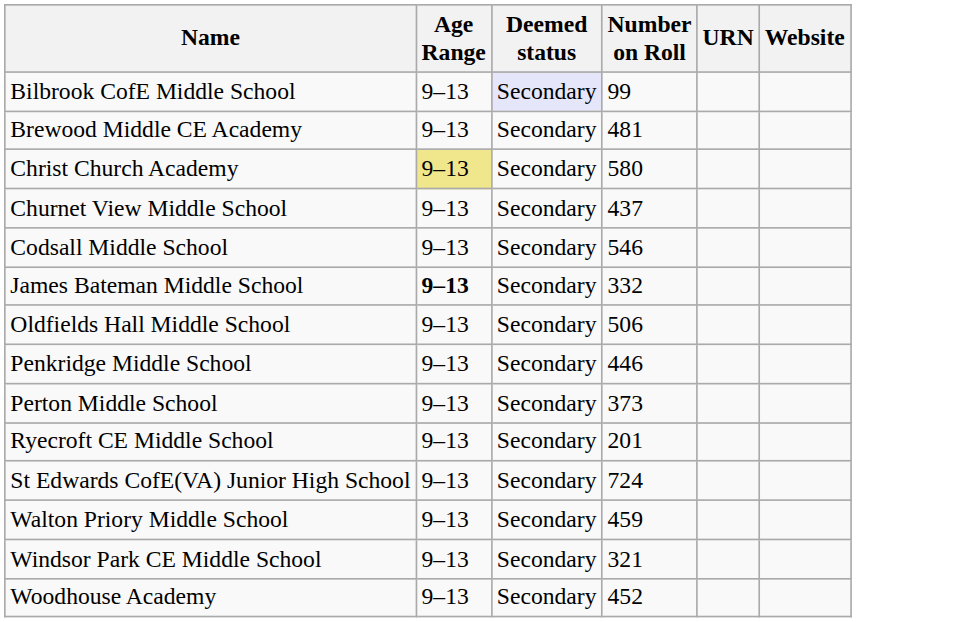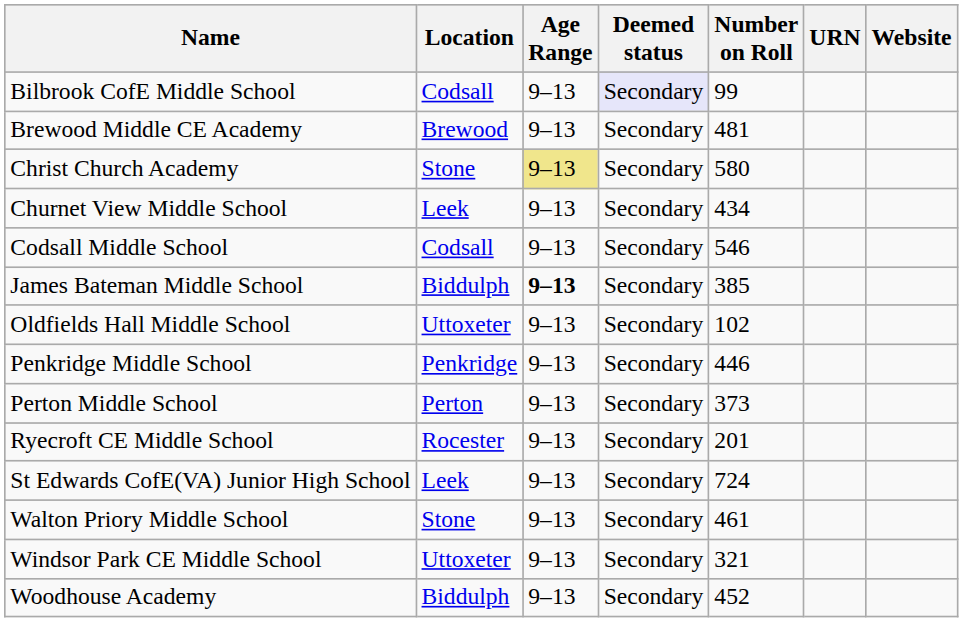+ column: Location | Codsall | Brewood | Stone | Leek | Codsall | Biddulph | Uttoxeter | Penkridge | Perton | Rocester | Leek | Stone | Uttoxeter | Biddulph
Churnet View Middle School | Number on Roll: 437 -> 434
James Bateman Middle School | Number on Roll: 332 -> 385
Oldfields Hall Middle School | Number on Roll: 506 -> 102
Walton Priory Middle School | Number on Roll: 459 -> 461
